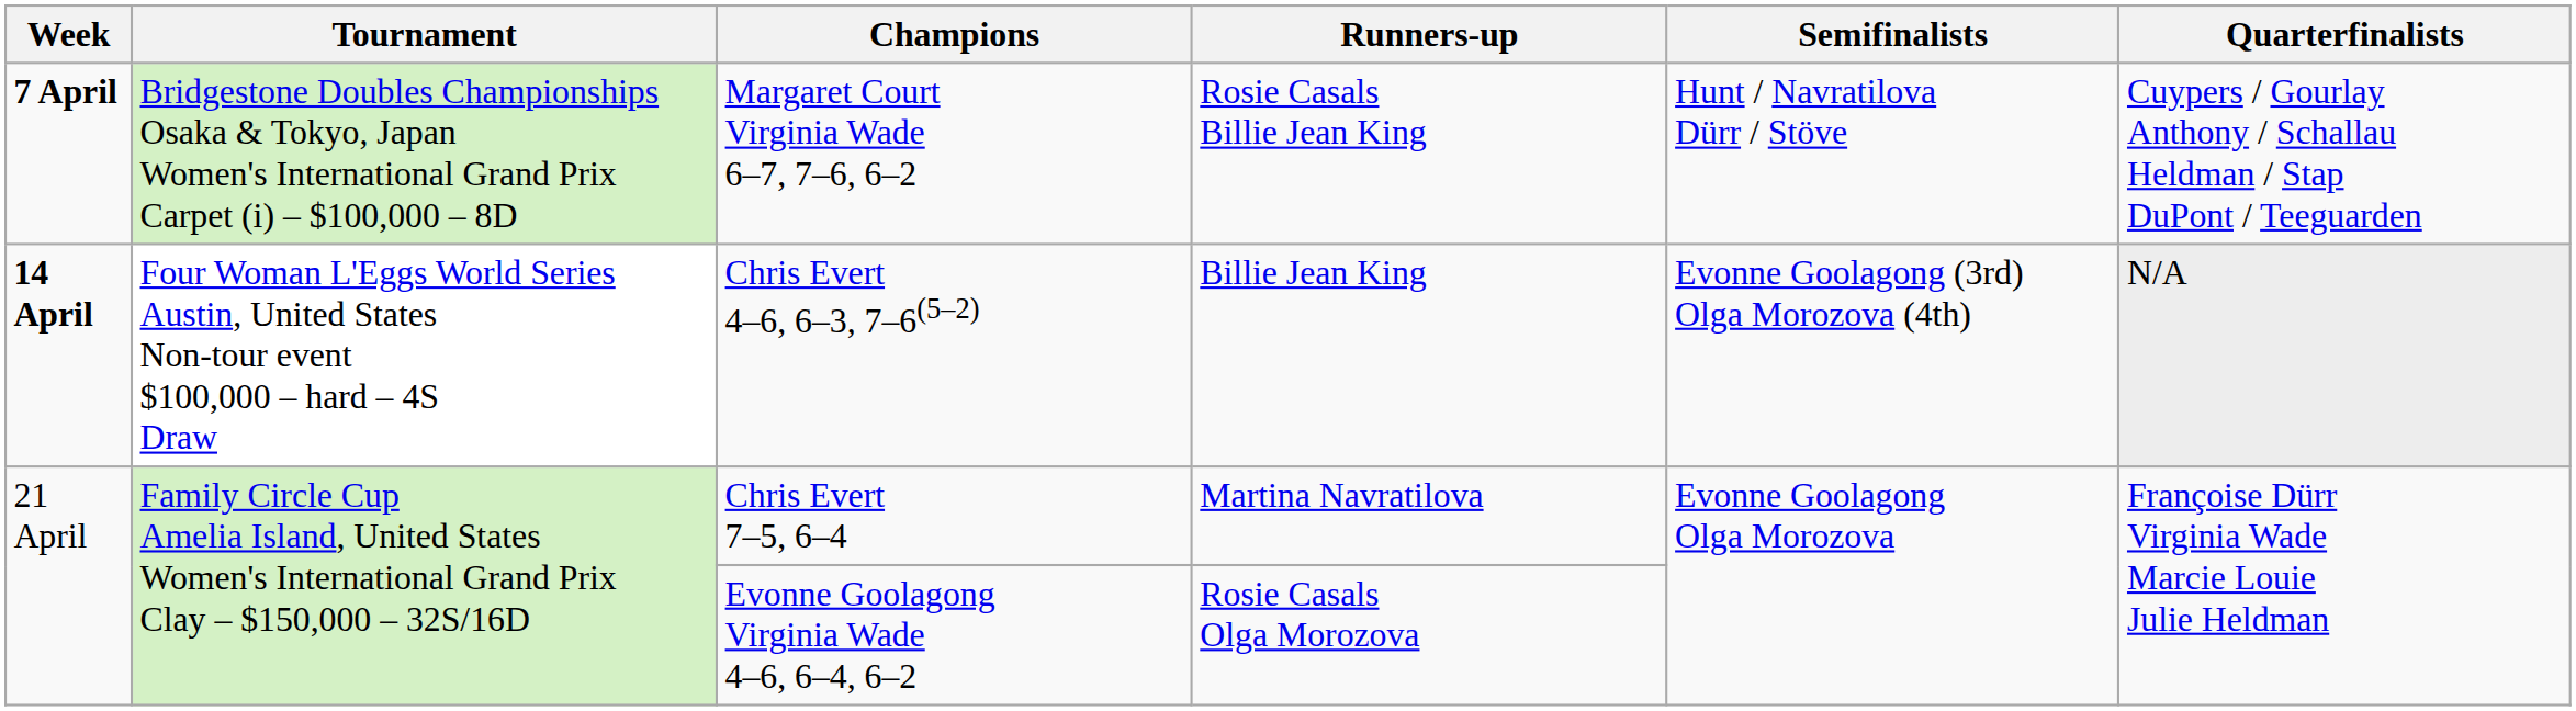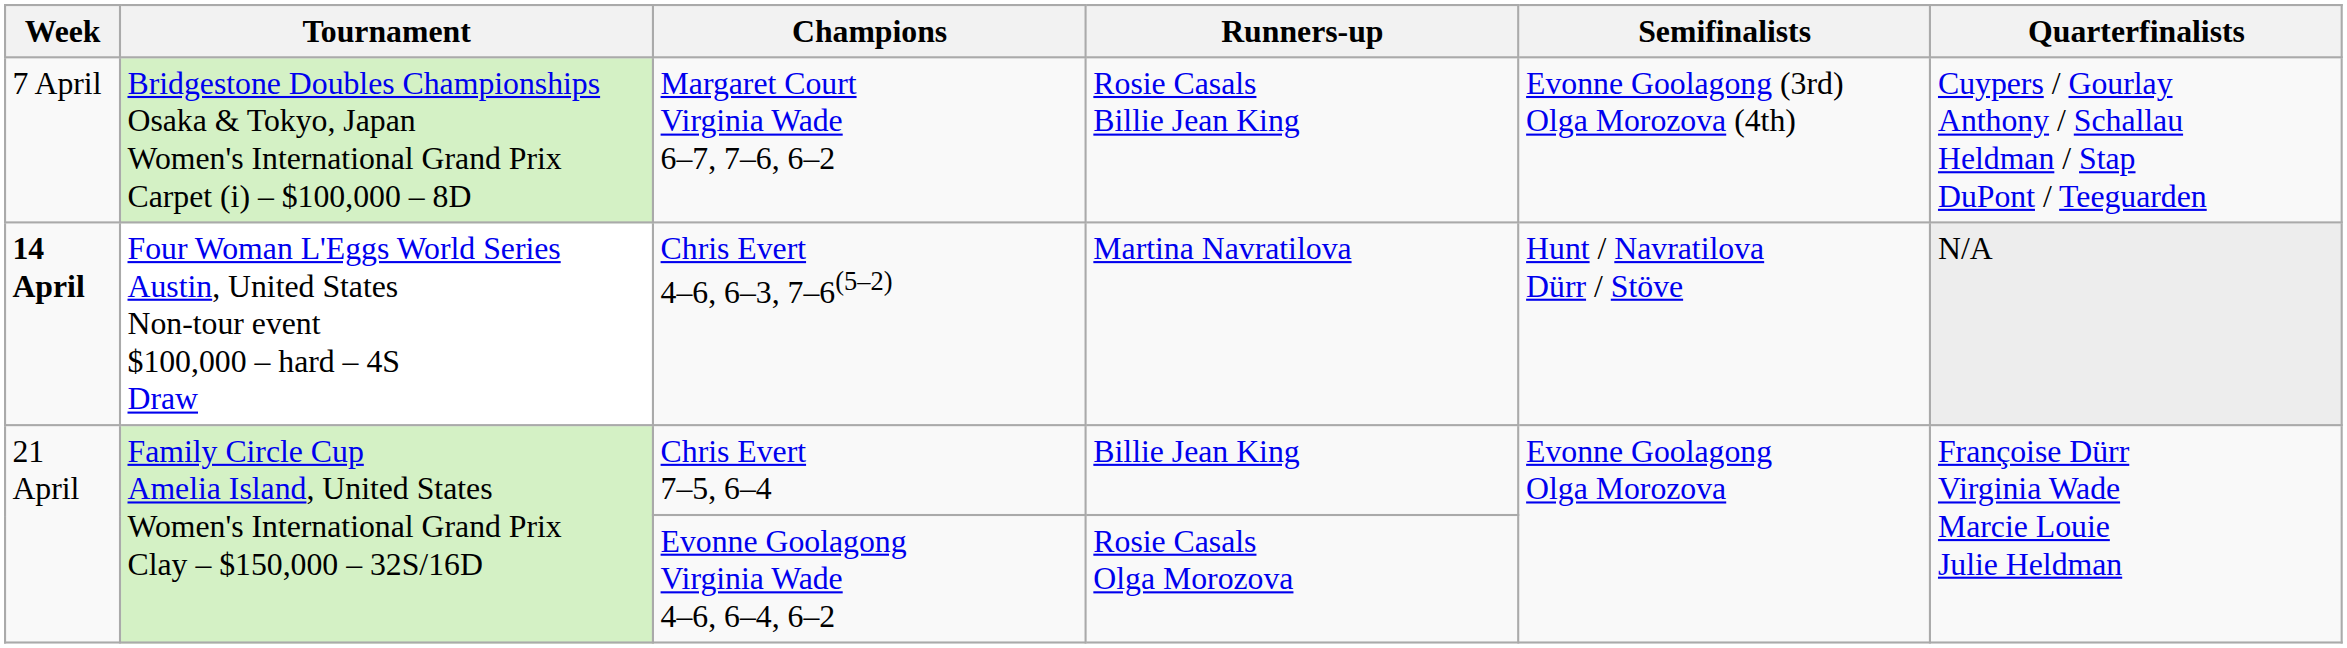Margaret Court Virginia Wade 6–7, 7–6, 6–2 | Week: bold -> normal
Margaret Court Virginia Wade 6–7, 7–6, 6–2 | Semifinalists: Hunt / Navratilova Dürr / Stöve -> Evonne Goolagong (3rd) Olga Morozova (4th)
Chris Evert 4–6, 6–3, 7–6(5–2) | Runners-up: Billie Jean King -> Martina Navratilova
Chris Evert 4–6, 6–3, 7–6(5–2) | Semifinalists: Evonne Goolagong (3rd) Olga Morozova (4th) -> Hunt / Navratilova Dürr / Stöve
Chris Evert 7–5, 6–4 | Runners-up: Martina Navratilova -> Billie Jean King
